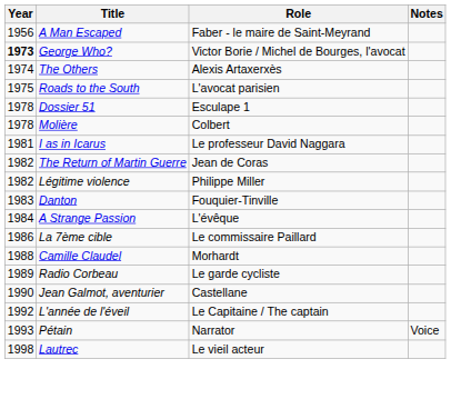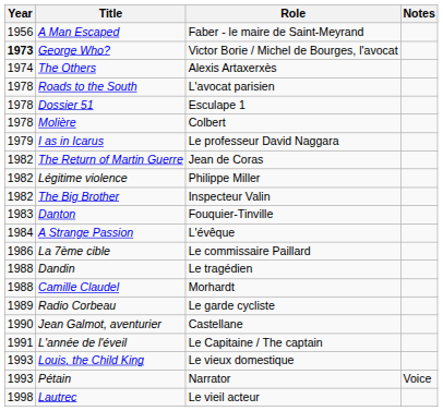Roads to the South | Year: 1975 -> 1978
I as in Icarus | Year: 1981 -> 1979
+ row: 1982 | The Big Brother | Inspecteur Valin
+ row: 1988 | Dandin | Le tragédien
L'année de l'éveil | Year: 1992 -> 1991
+ row: 1993 | Louis, the Child King | Le vieux domestique
